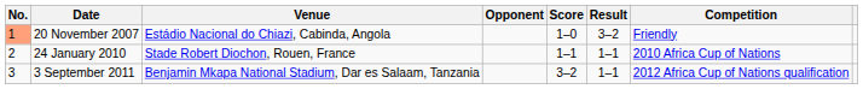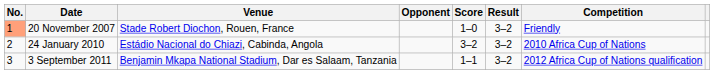20 November 2007 | Venue: Estádio Nacional do Chiazi, Cabinda, Angola -> Stade Robert Diochon, Rouen, France
24 January 2010 | Venue: Stade Robert Diochon, Rouen, France -> Estádio Nacional do Chiazi, Cabinda, Angola
24 January 2010 | Score: 1–1 -> 3–2
24 January 2010 | Result: 1–1 -> 3–2
3 September 2011 | Score: 3–2 -> 1–1
3 September 2011 | Result: 1–1 -> 3–2
